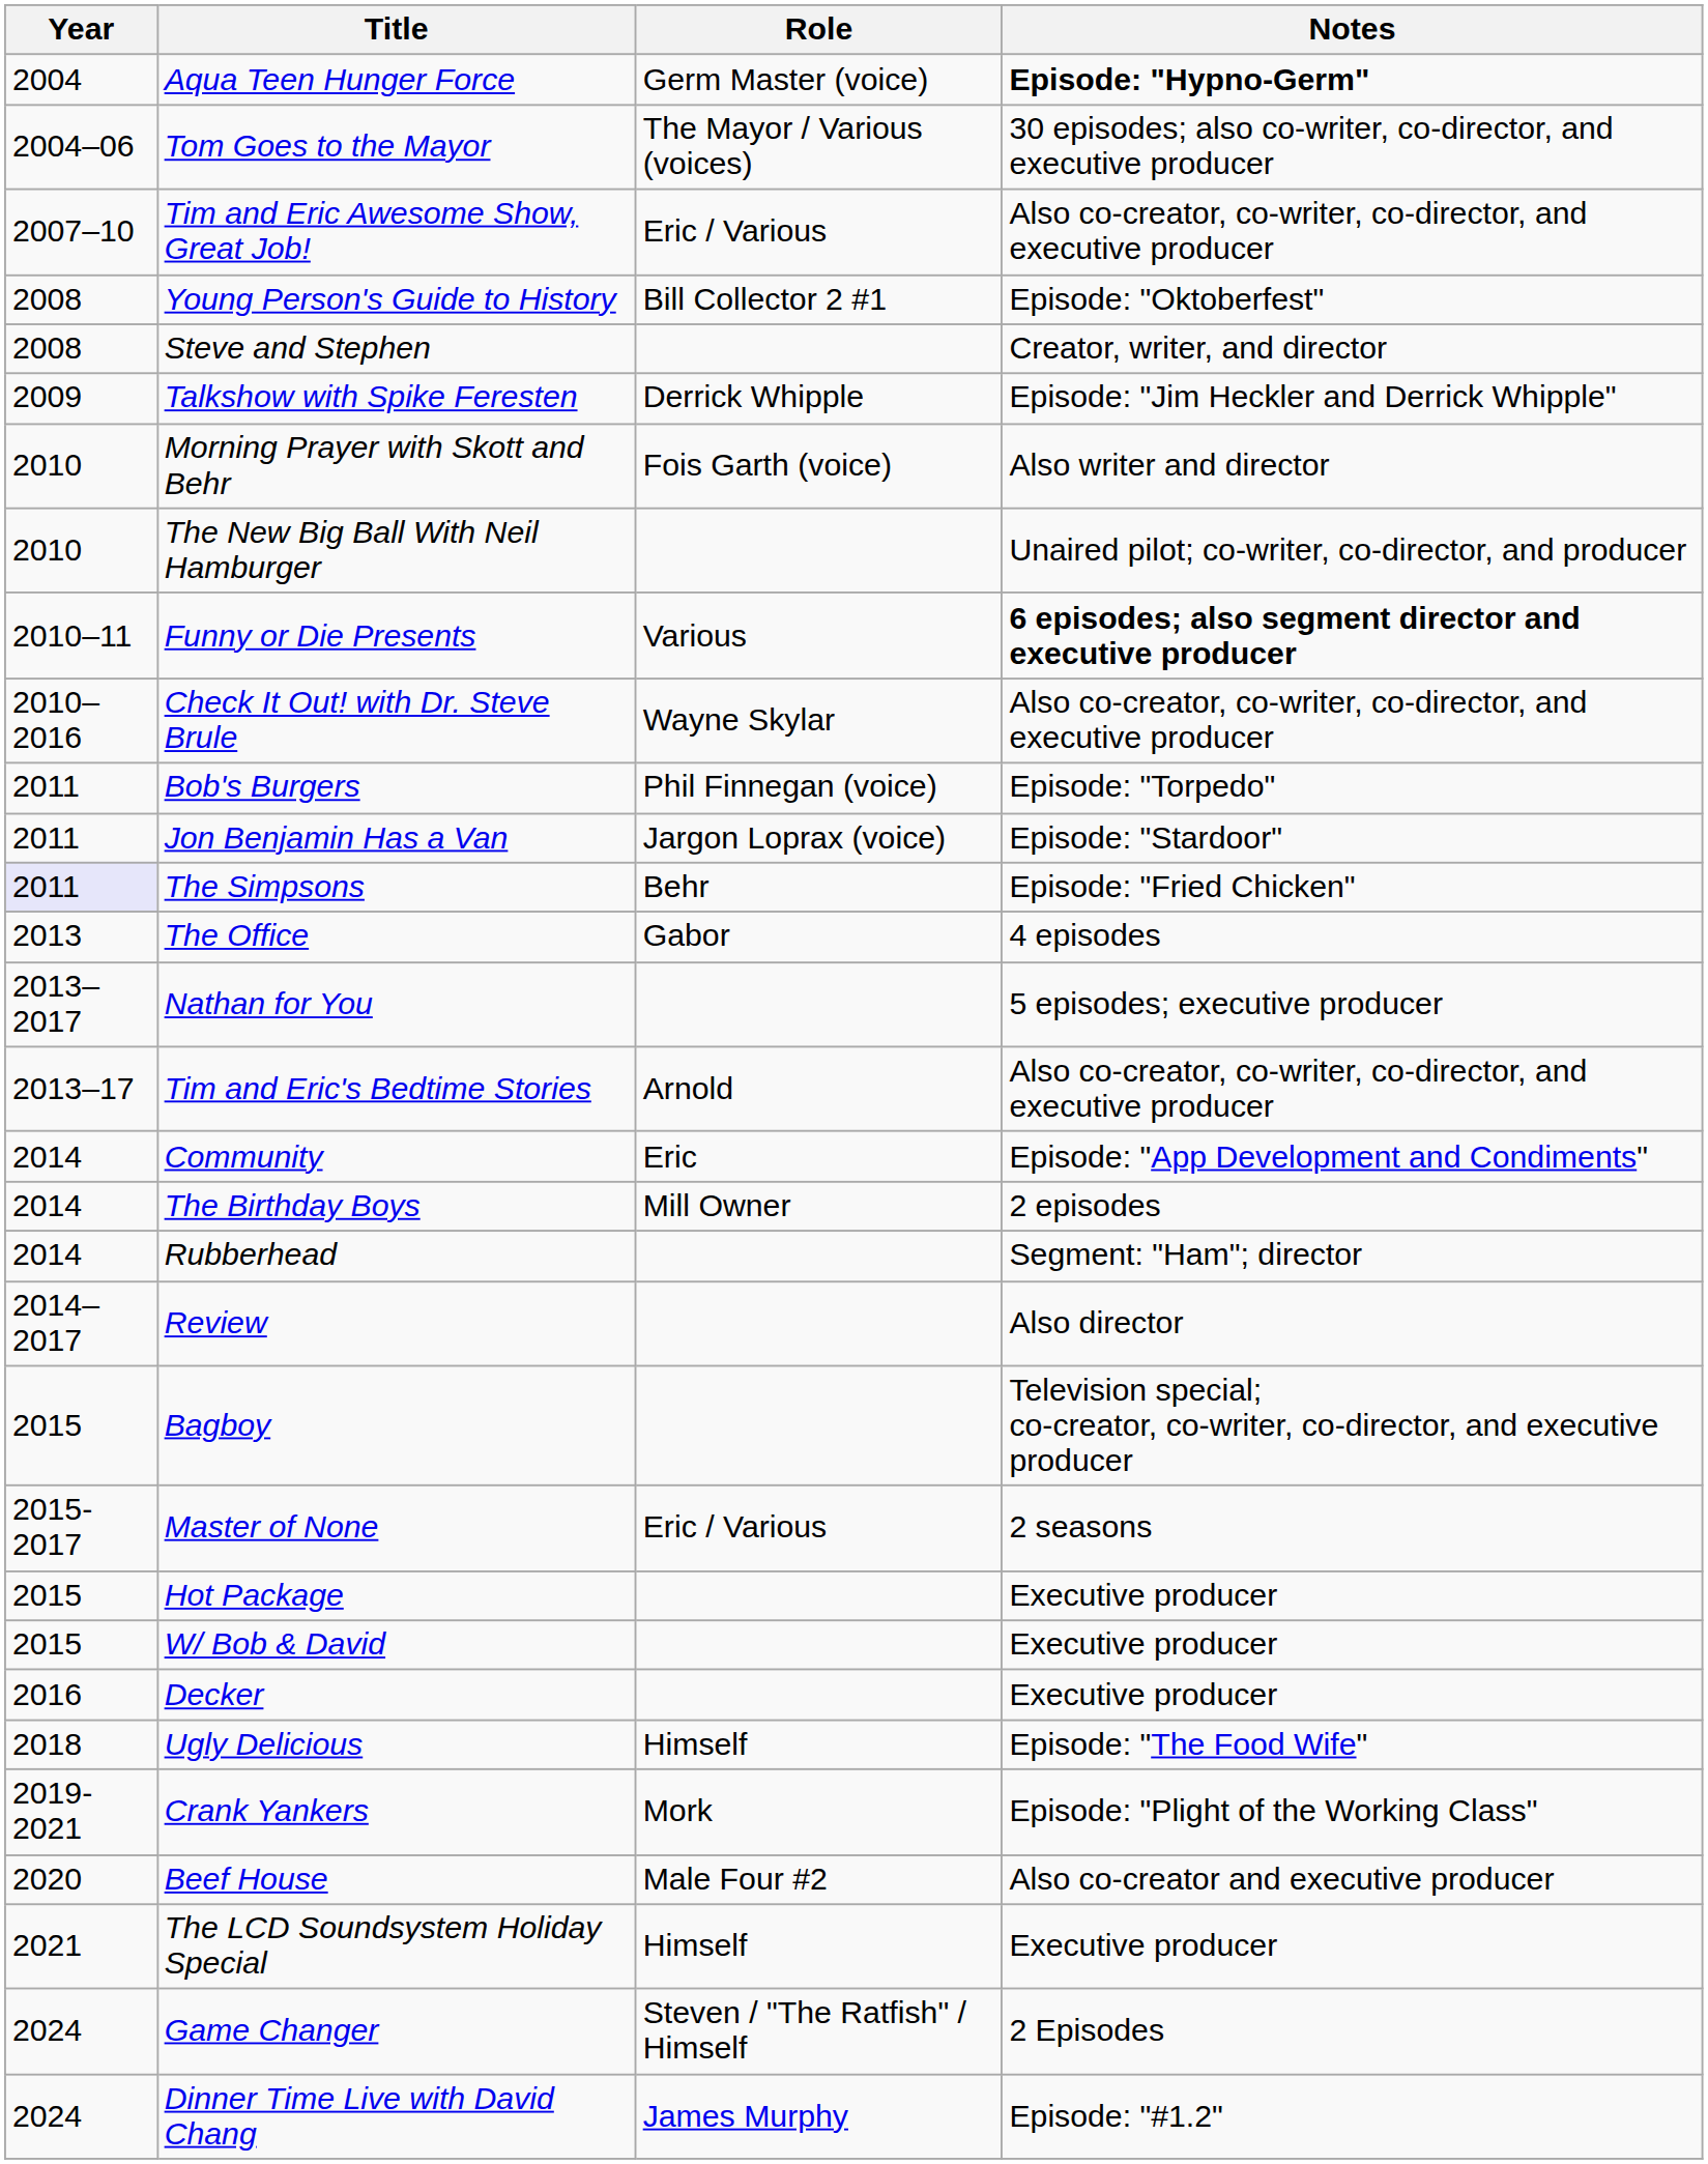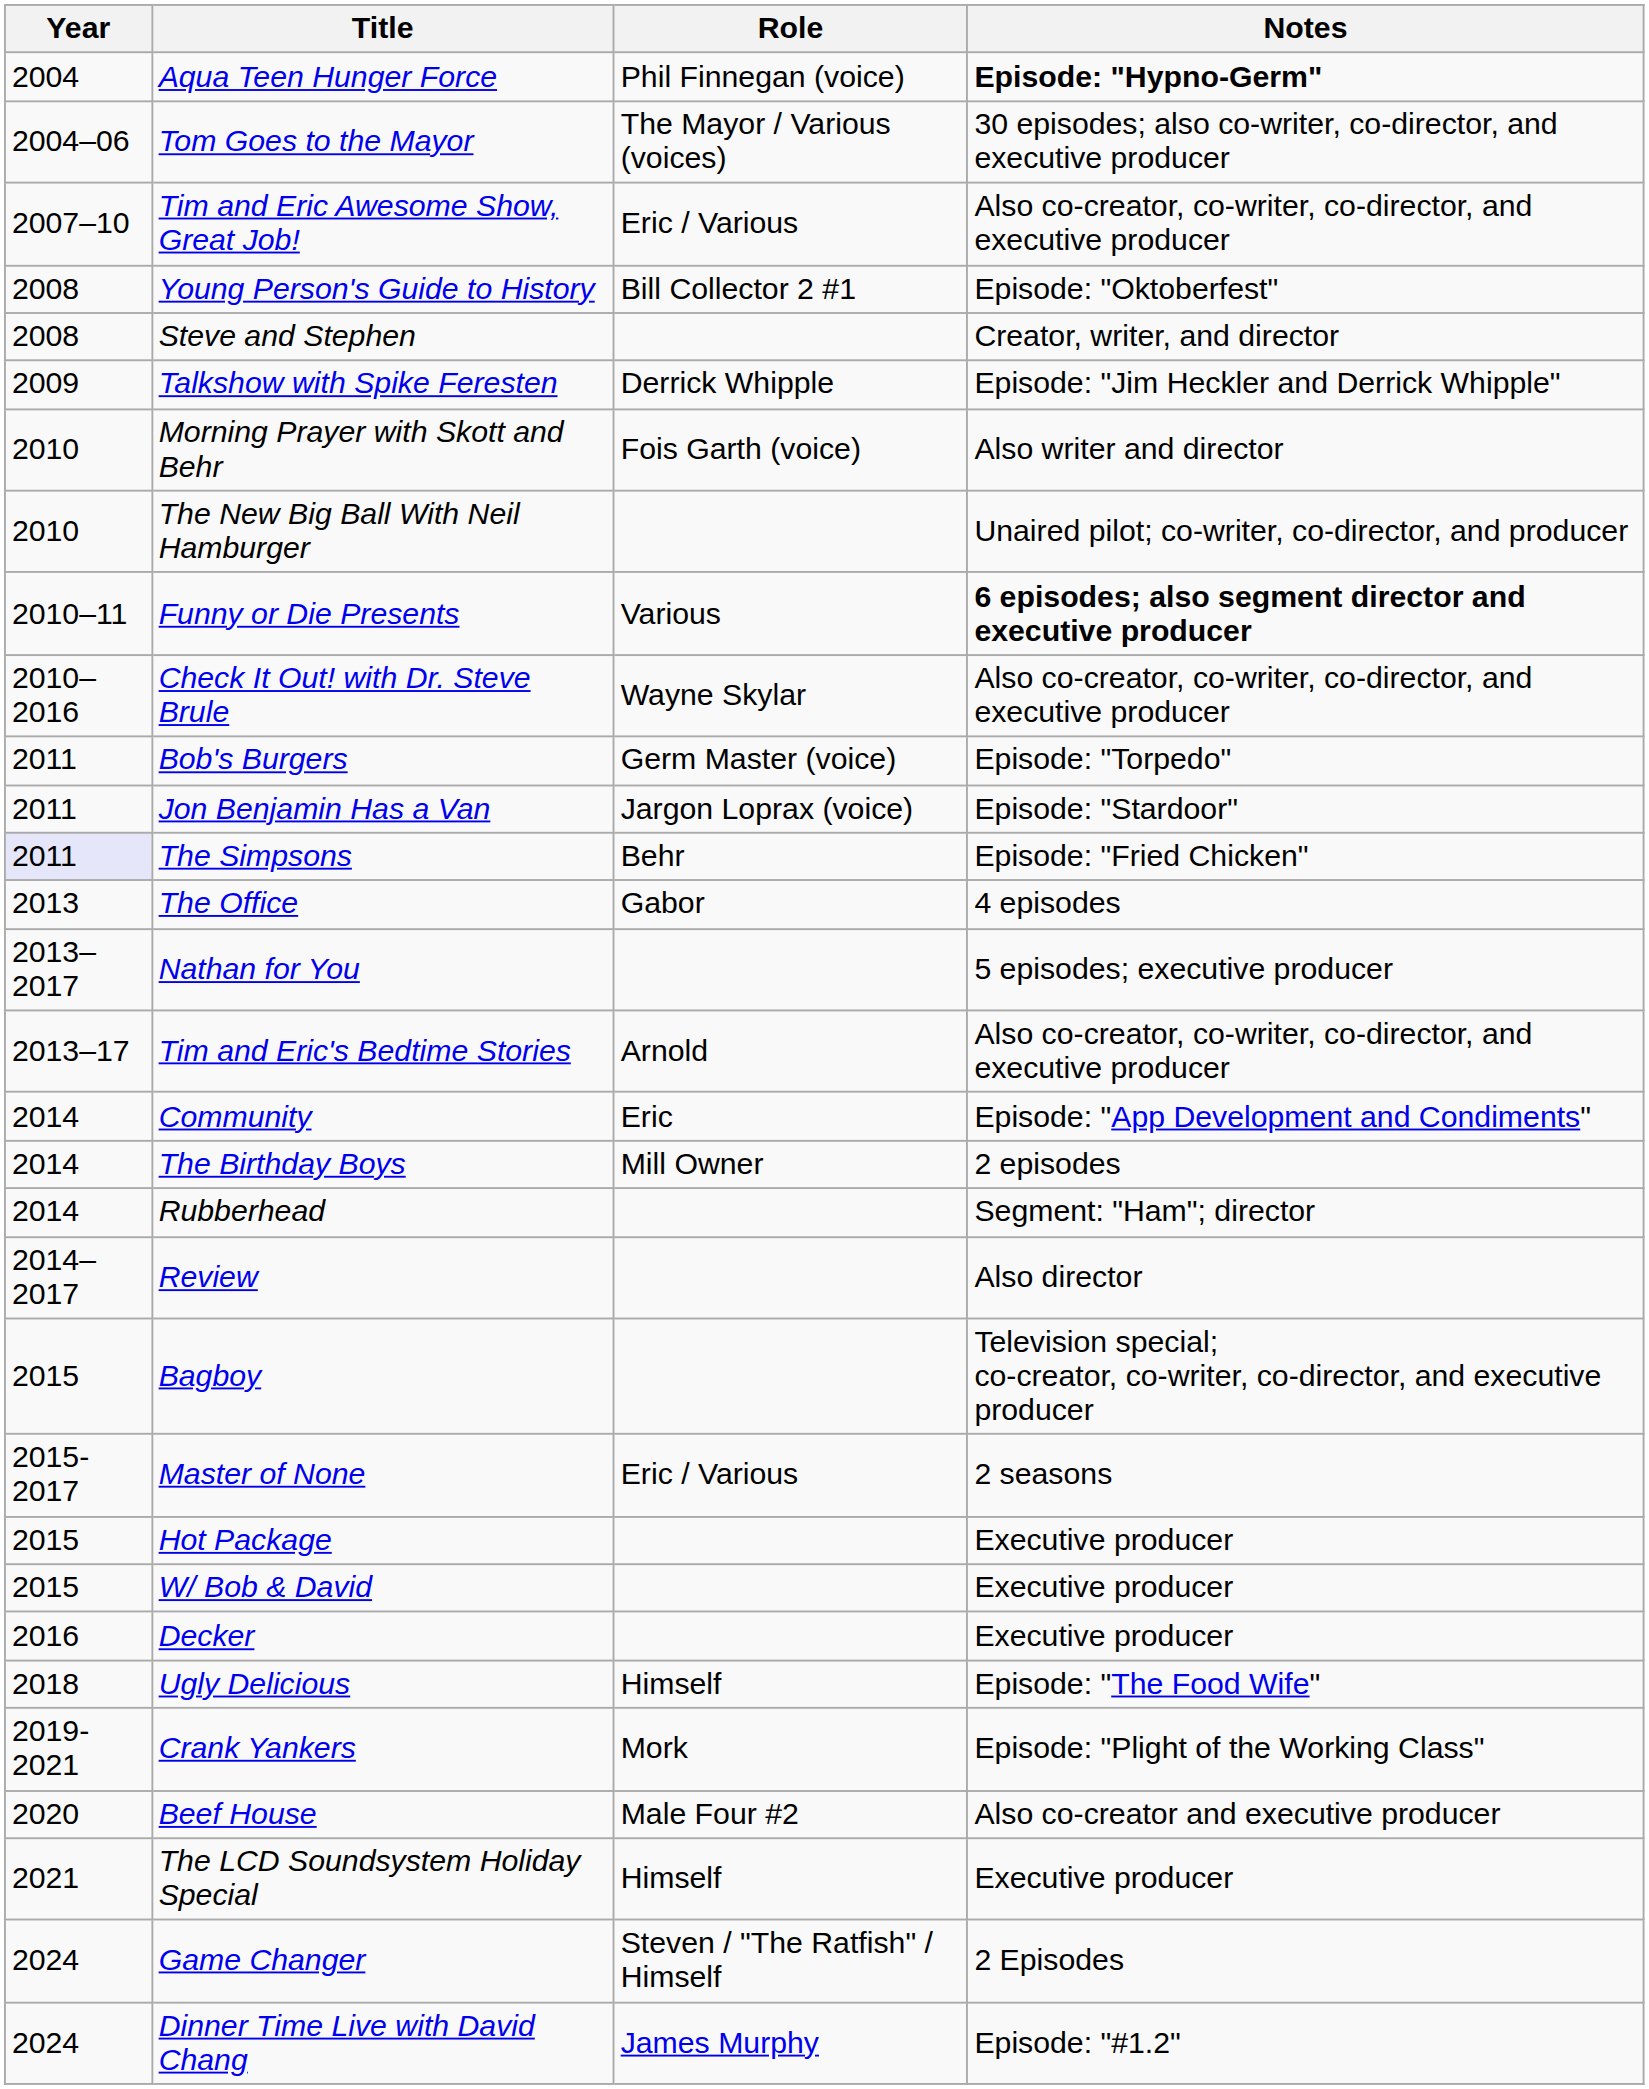Aqua Teen Hunger Force | Role: Germ Master (voice) -> Phil Finnegan (voice)
Bob's Burgers | Role: Phil Finnegan (voice) -> Germ Master (voice)
